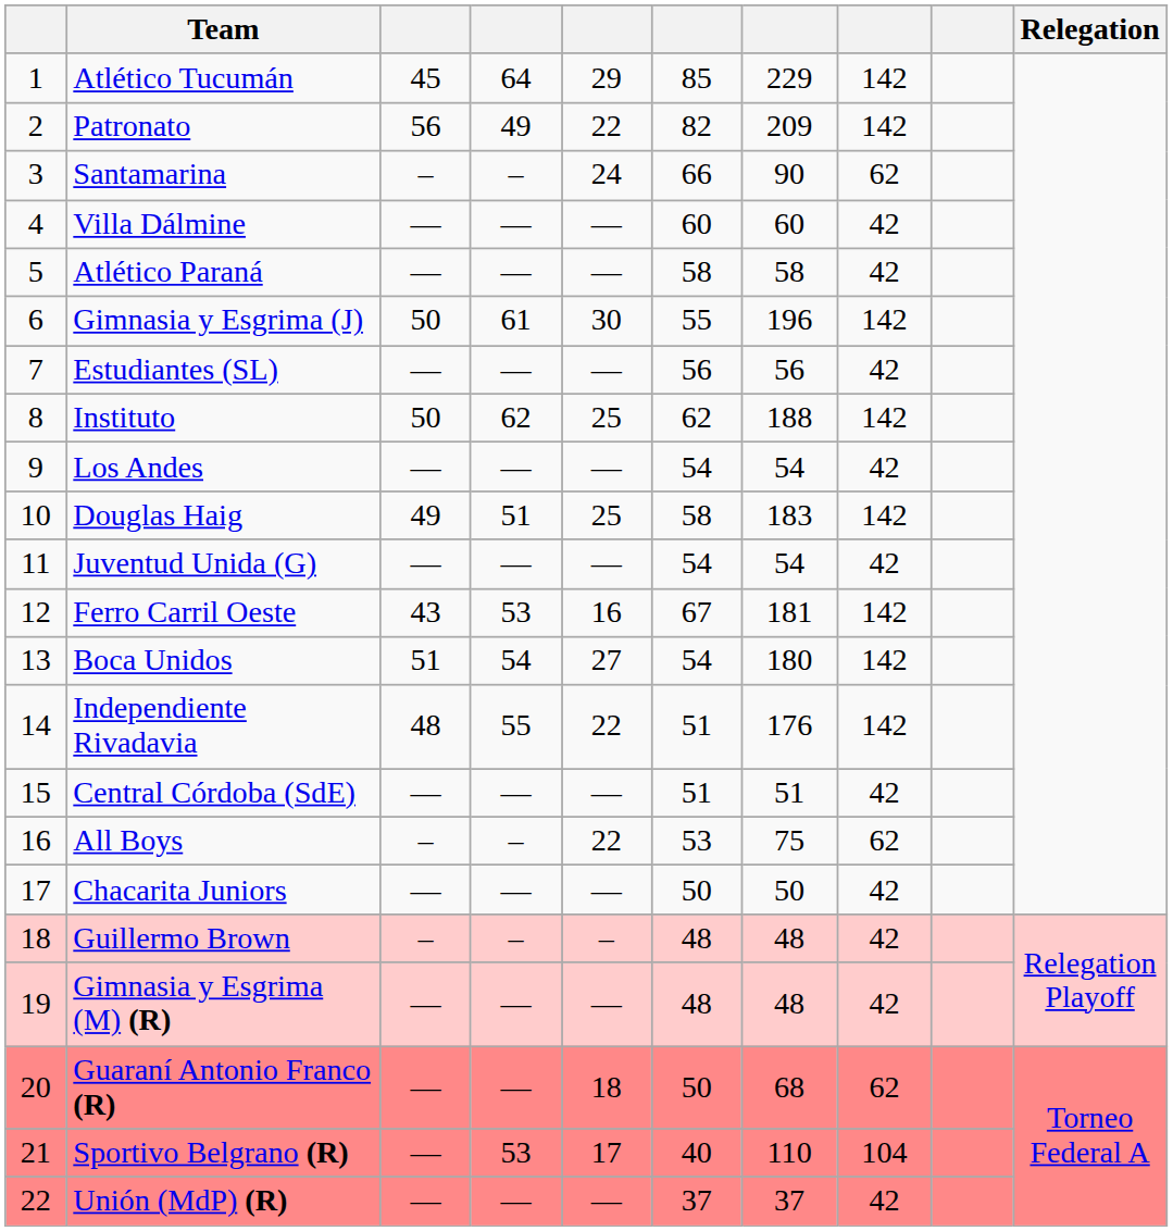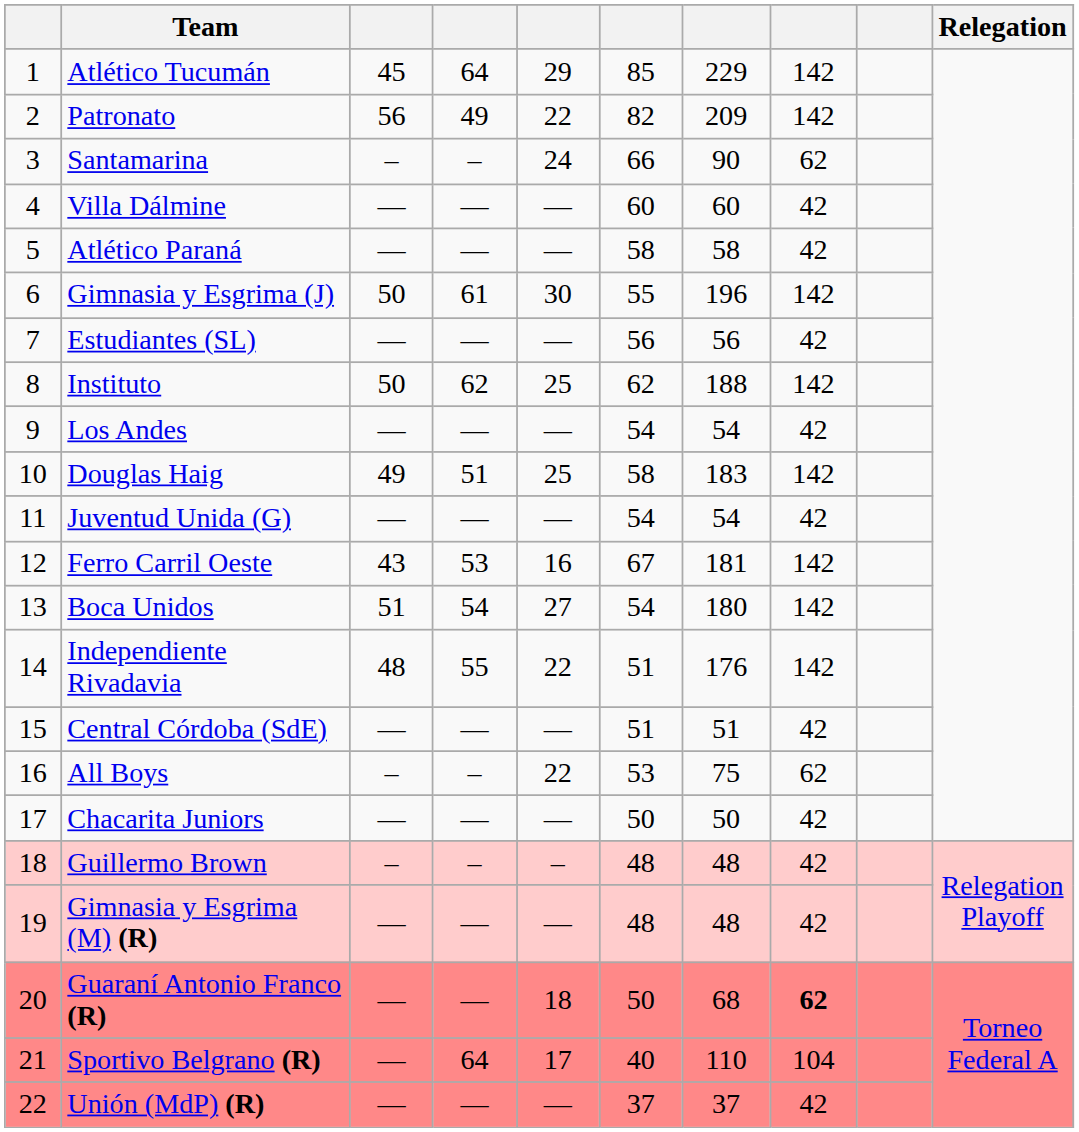Guaraní Antonio Franco (R) | column 8: normal -> bold
Sportivo Belgrano (R) | column 4: 53 -> 64
